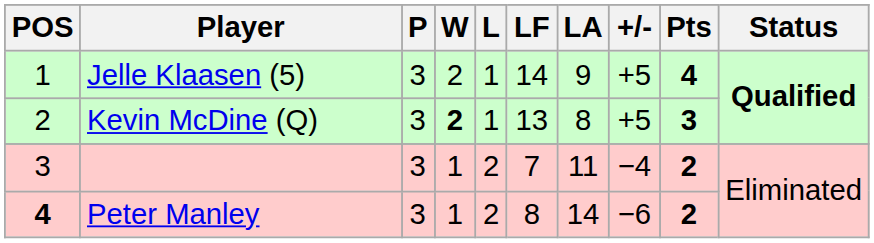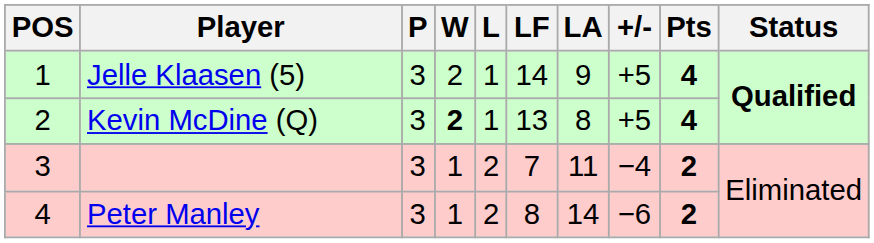Kevin McDine (Q) | Pts: 3 -> 4
Peter Manley | POS: bold -> normal
